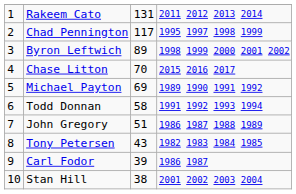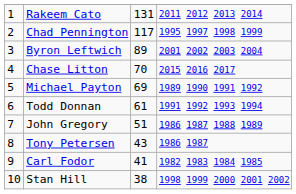Byron Leftwich | column 4: 1998 1999 2000 2001 2002 -> 2001 2002 2003 2004
Todd Donnan | column 3: 58 -> 61
Tony Petersen | column 4: 1982 1983 1984 1985 -> 1986 1987
Carl Fodor | column 3: 39 -> 41
Carl Fodor | column 4: 1986 1987 -> 1982 1983 1984 1985
Stan Hill | column 4: 2001 2002 2003 2004 -> 1998 1999 2000 2001 2002
